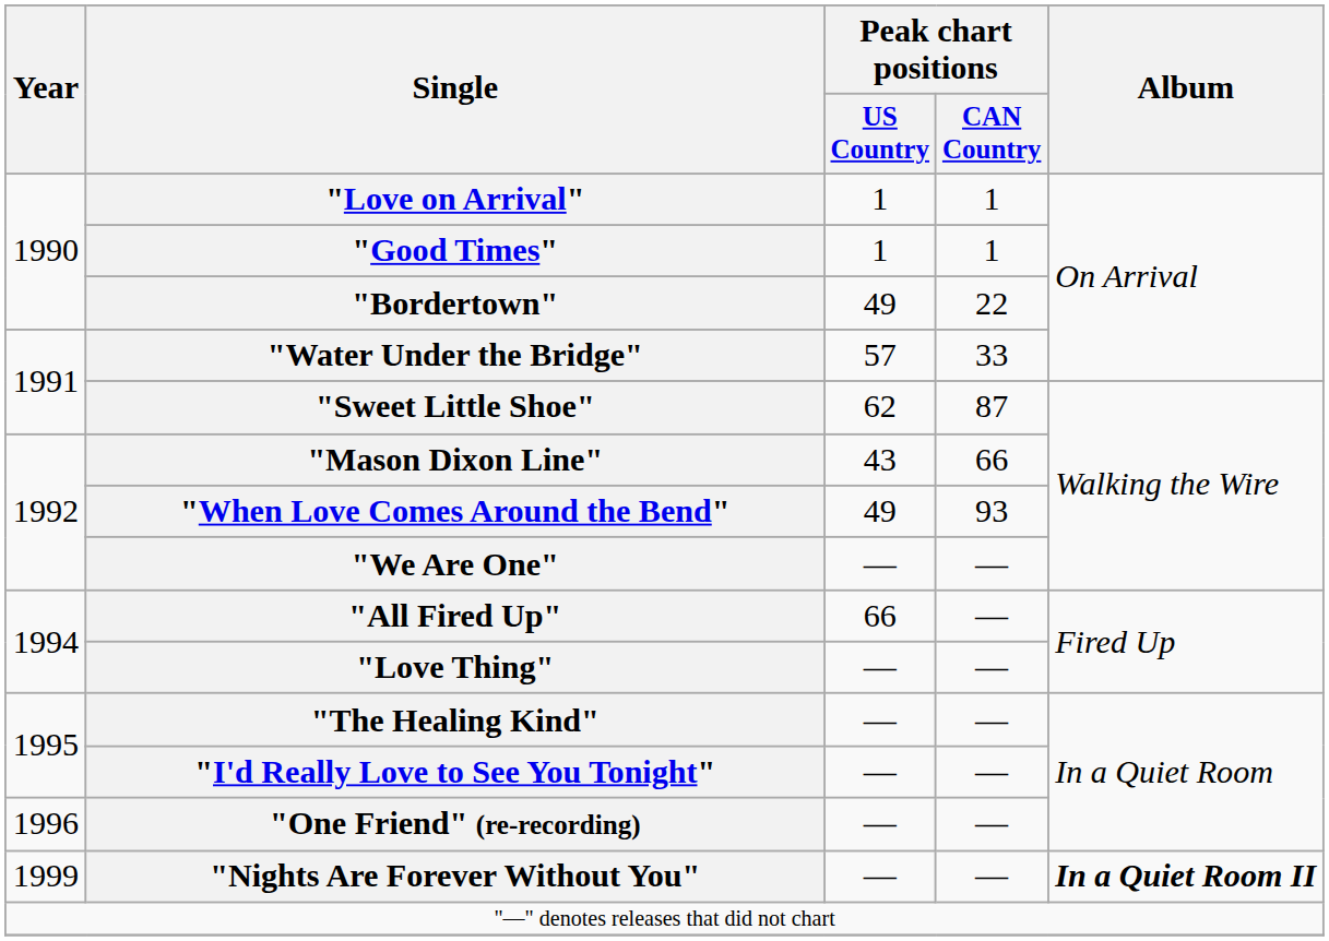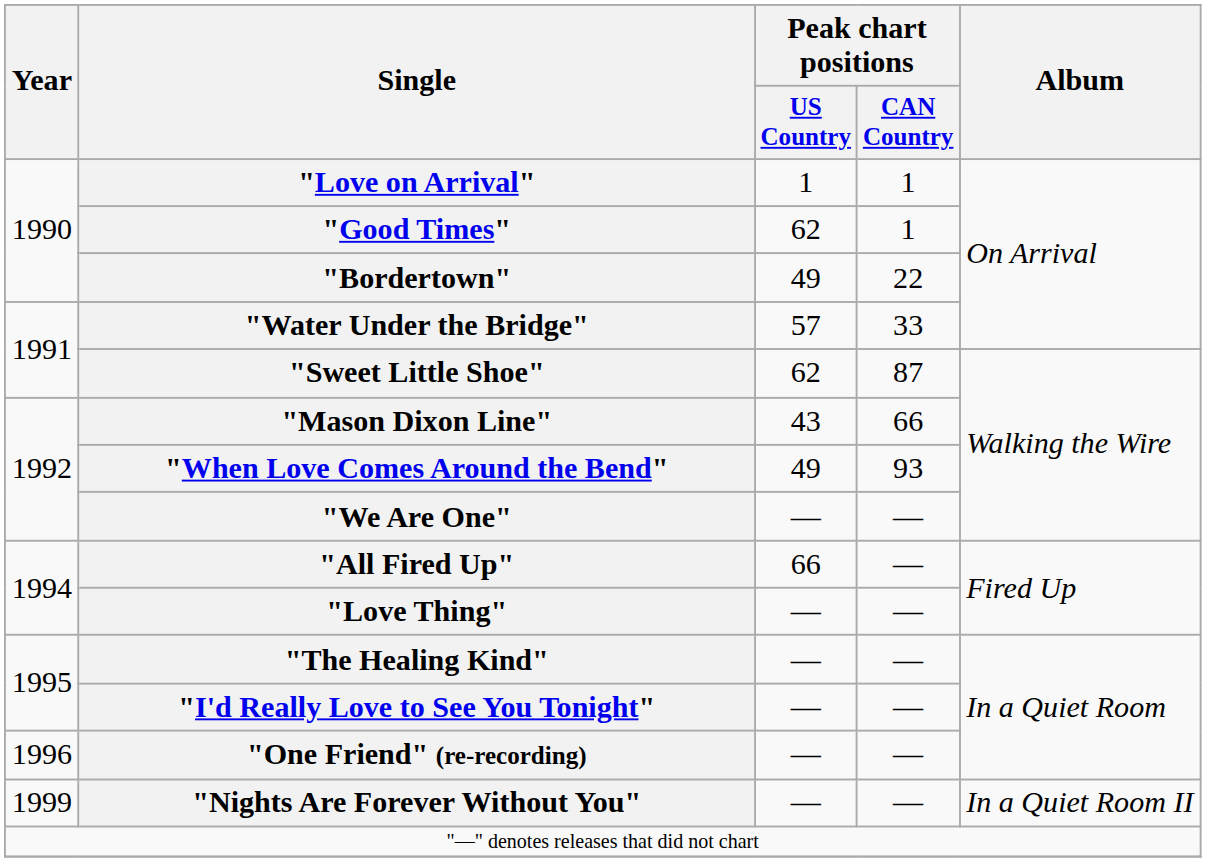"Good Times" | Peak chart positions / US Country: 1 -> 62
"Nights Are Forever Without You" | Album: bold -> normal
